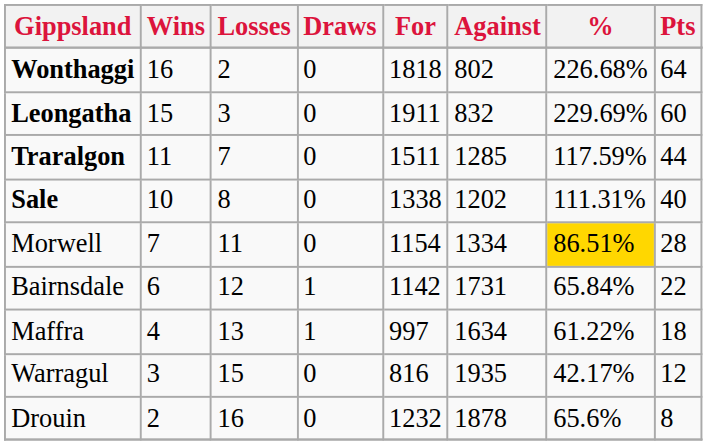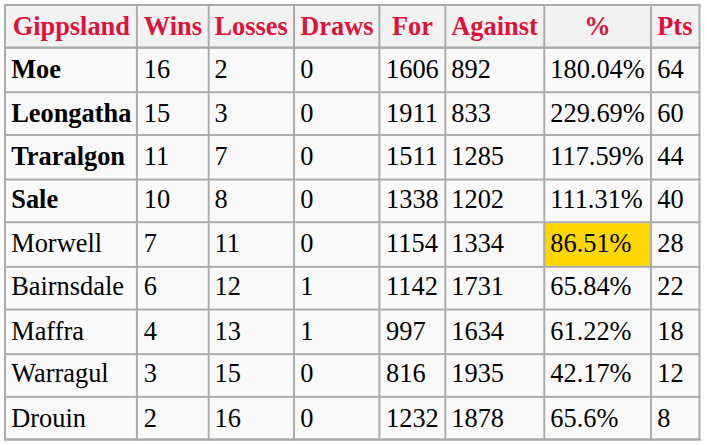- row: Wonthaggi | 16 | 2 | 0 | 1818 | 802 | 226.68% | 64
+ row: Moe | 16 | 2 | 0 | 1606 | 892 | 180.04% | 64
Leongatha | Against: 832 -> 833
